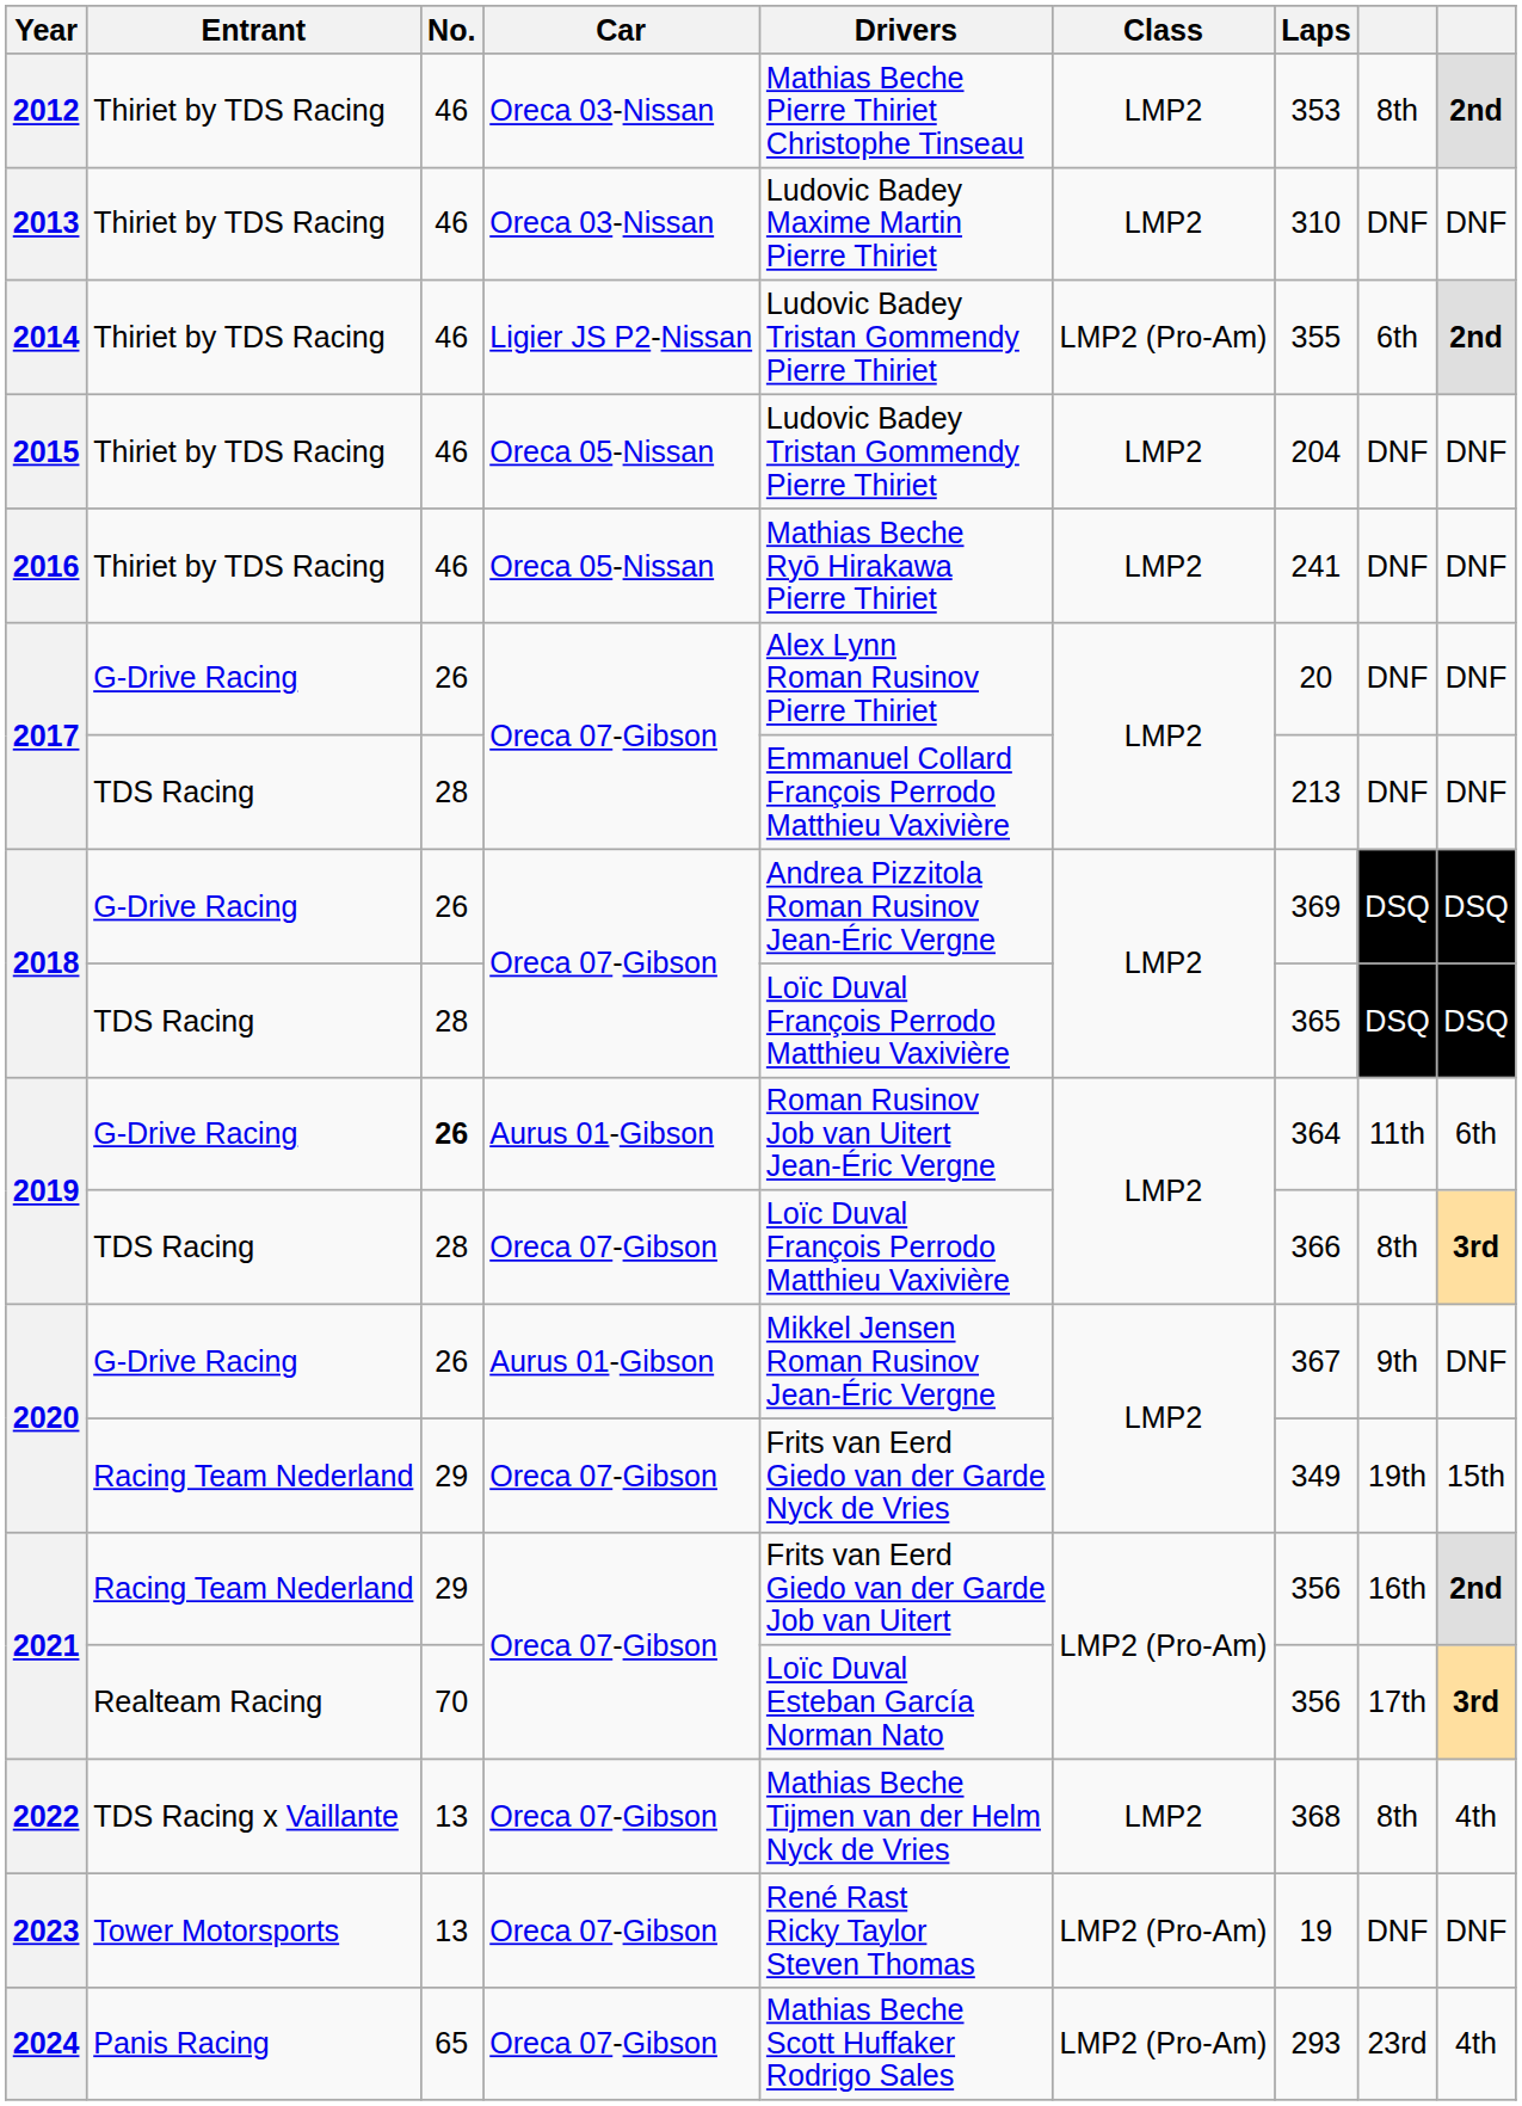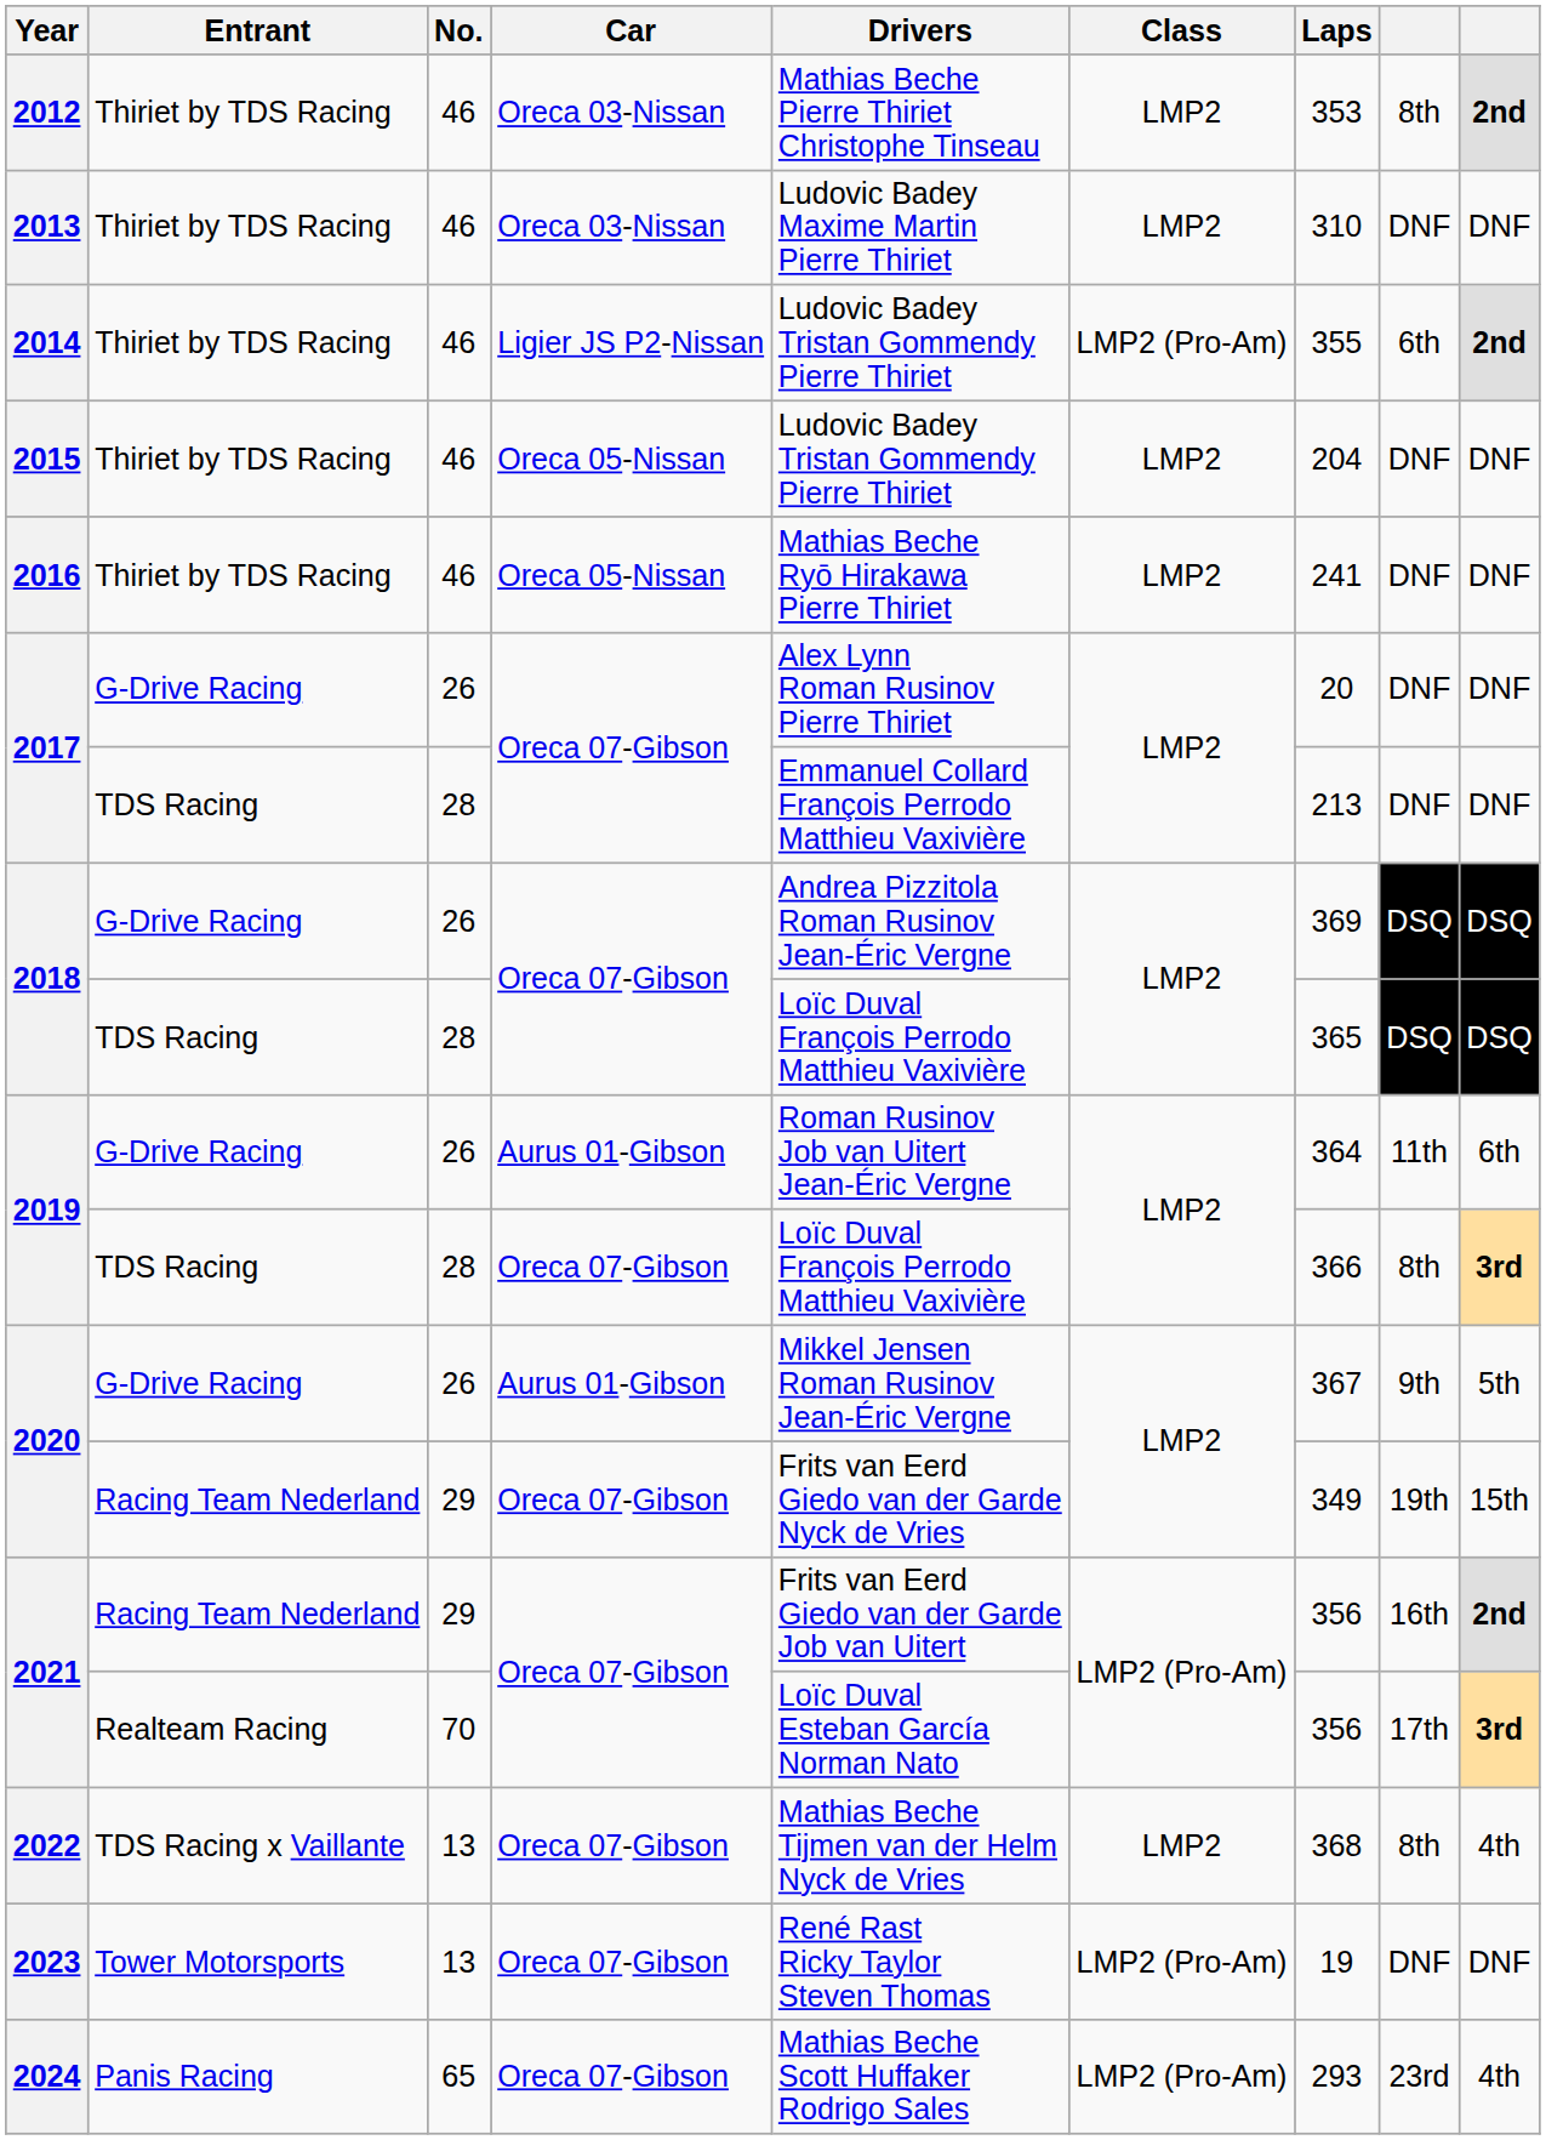2019 / G-Drive Racing | No.: bold -> normal
2020 / G-Drive Racing | column 9: DNF -> 5th
